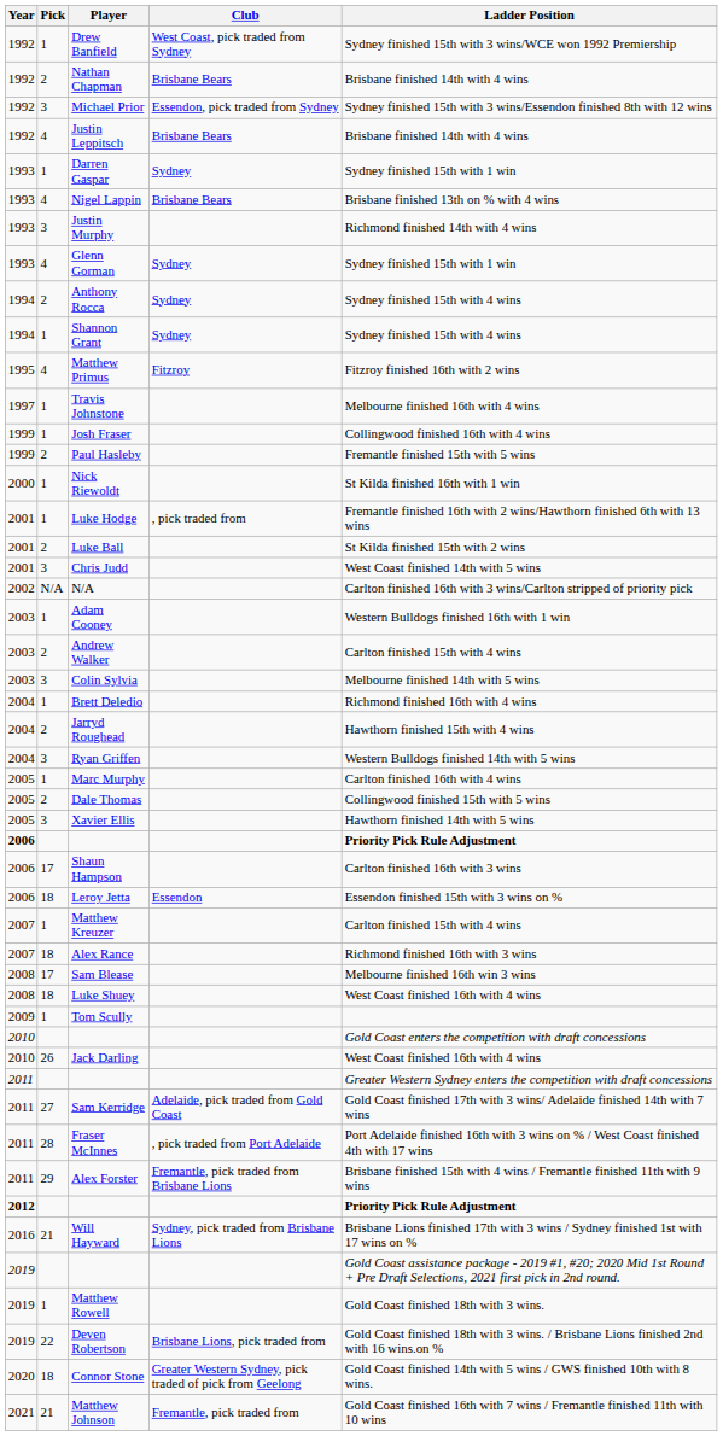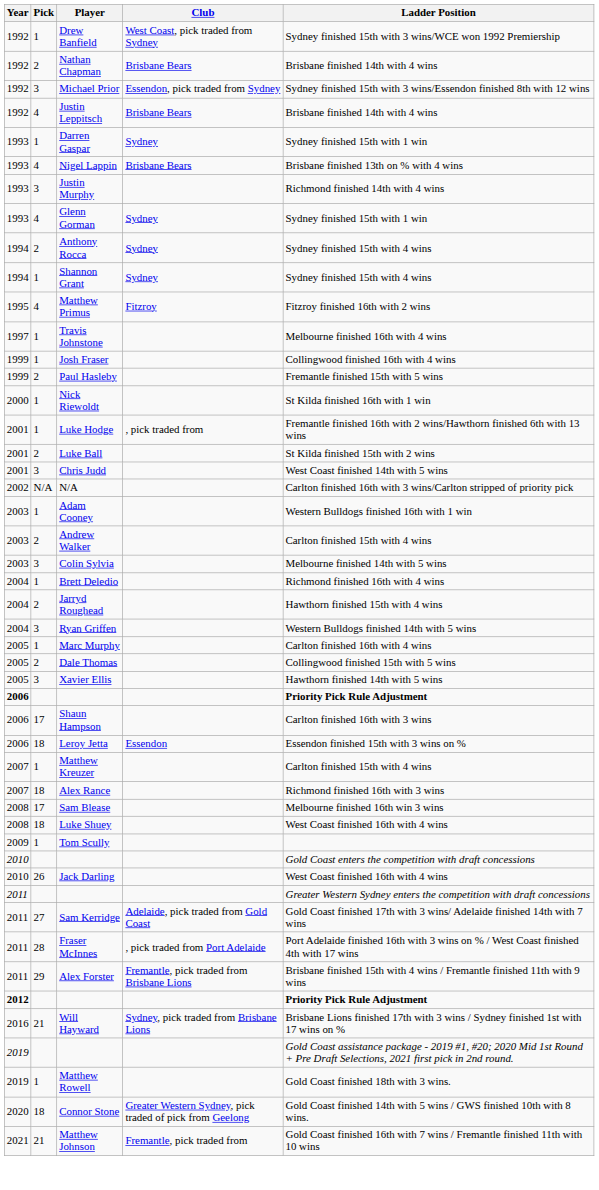- row: 2019 | 22 | Deven Robertson | Brisbane Lions, pick traded from | Gold Coast finished 18th with 3 wins. / Brisbane Lions finished 2nd with 16 wins.on %
